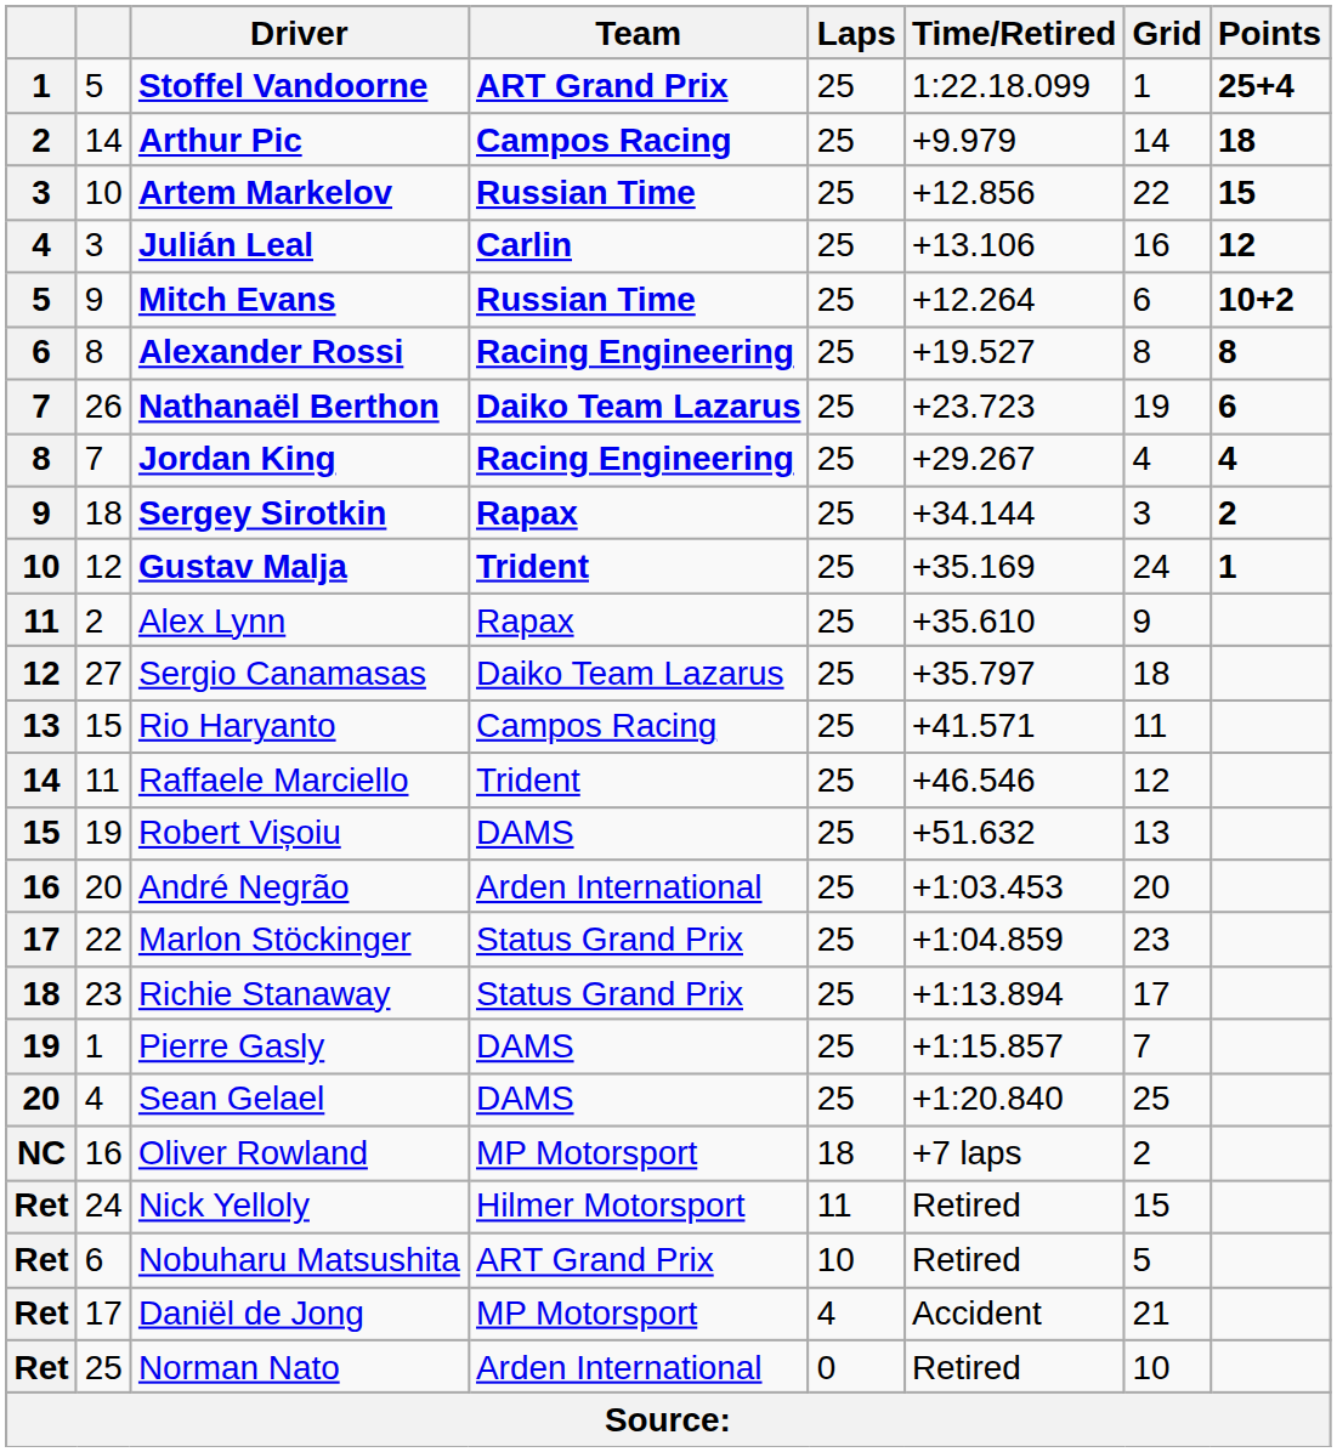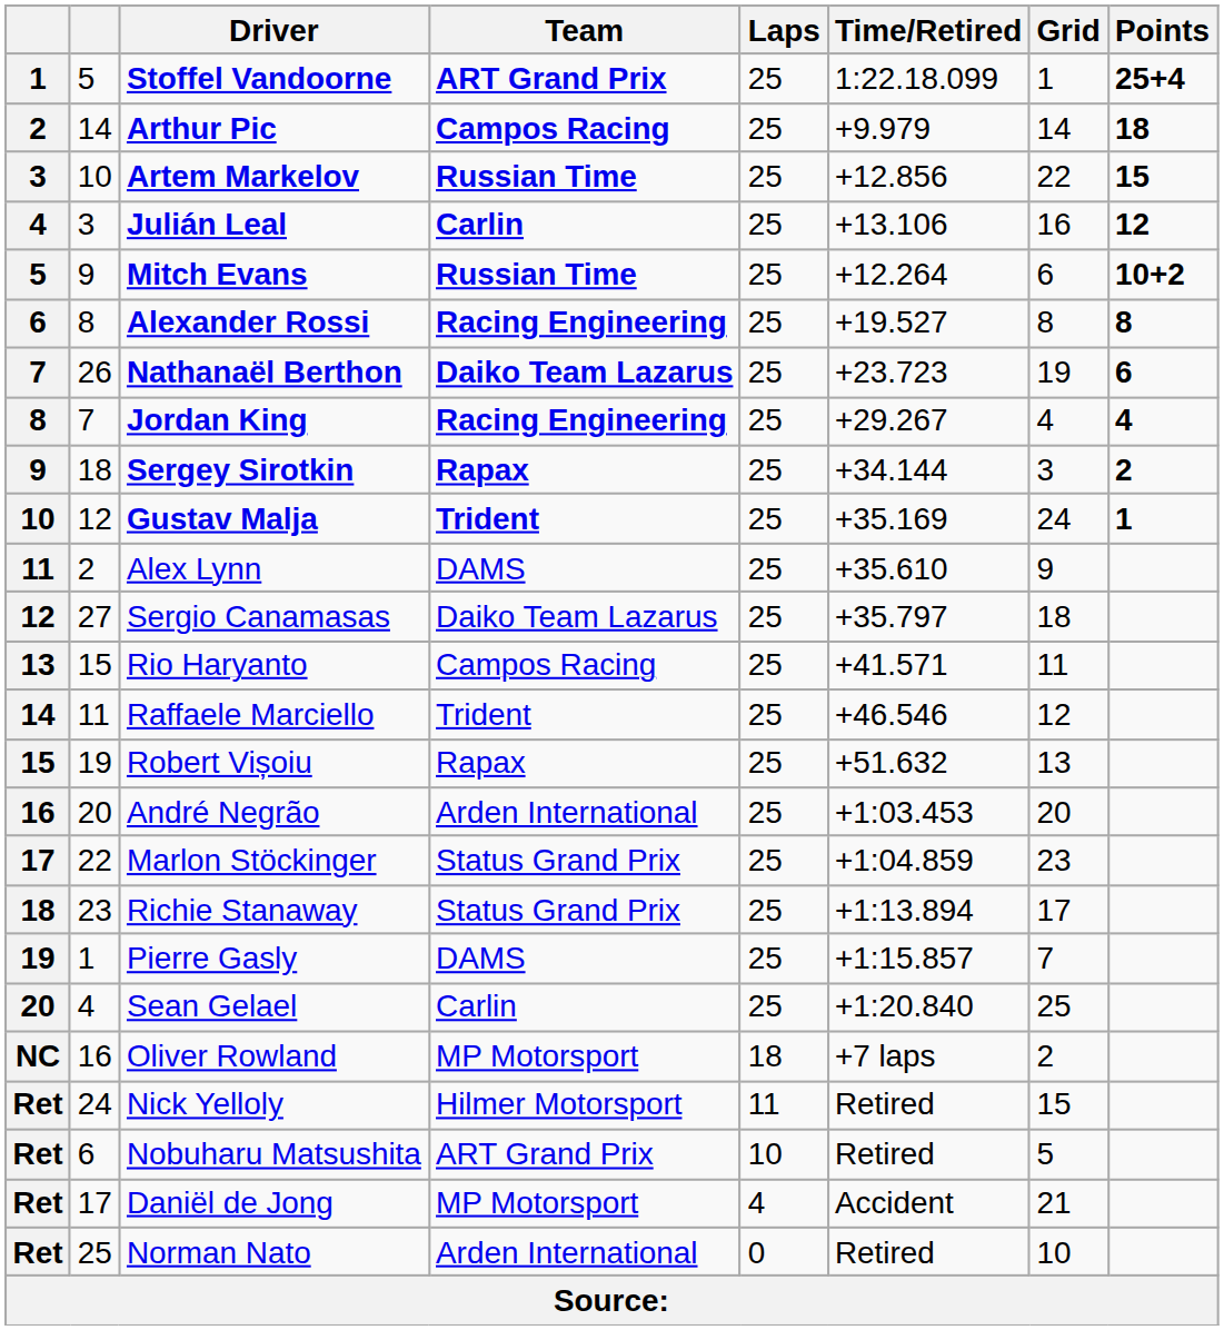Alex Lynn | Team: Rapax -> DAMS
Robert Vișoiu | Team: DAMS -> Rapax
Sean Gelael | Team: DAMS -> Carlin
